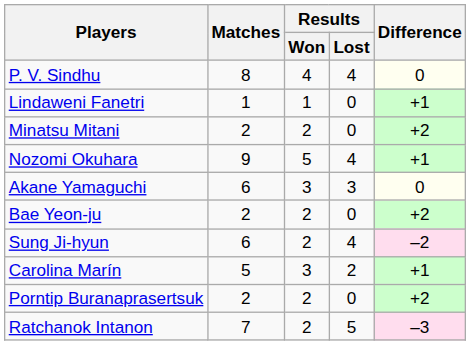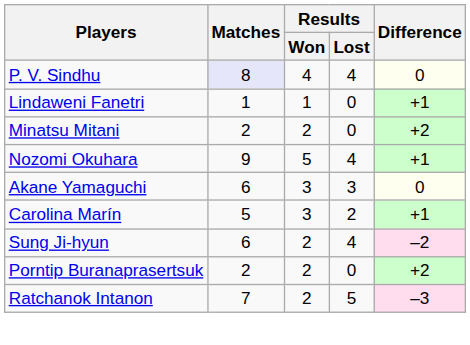P. V. Sindhu | Matches: no background -> lavender background
- row: Bae Yeon-ju | 2 | 2 | 0 | +2
rows swapped: Sung Ji-hyun <-> Carolina Marín
